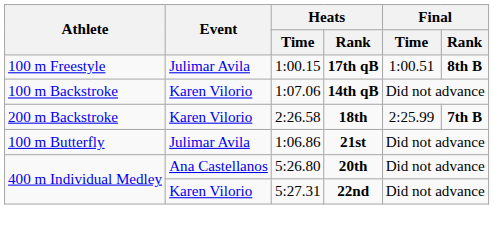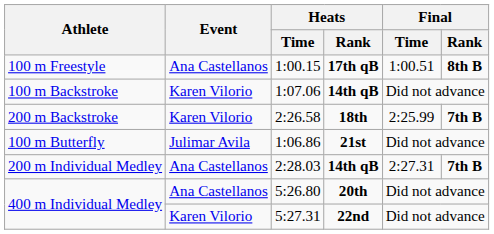1:00.15 | Event: Julimar Avila -> Ana Castellanos
+ row: 200 m Individual Medley | Ana Castellanos | 2:28.03 | 14th qB | 2:27.31 | 7th B
